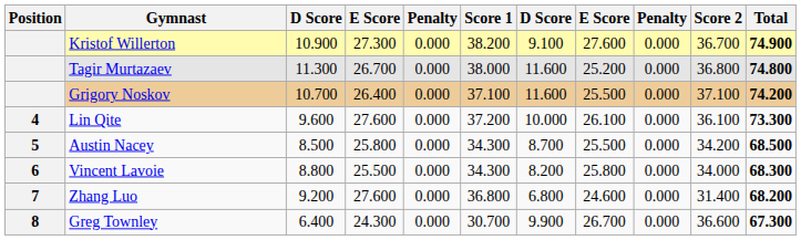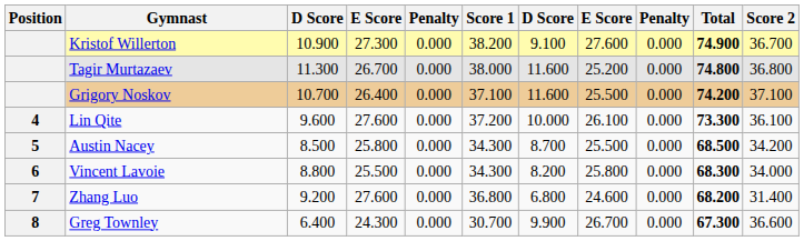columns swapped: Score 2 <-> Total
